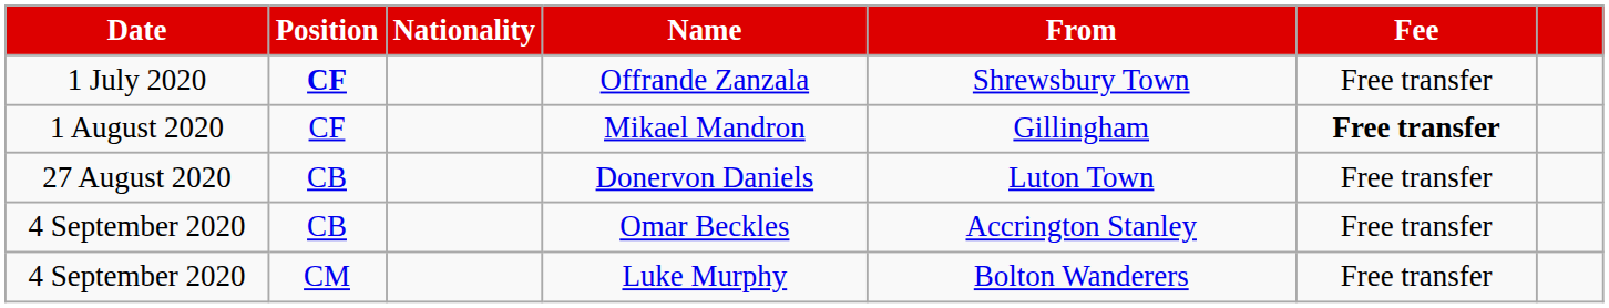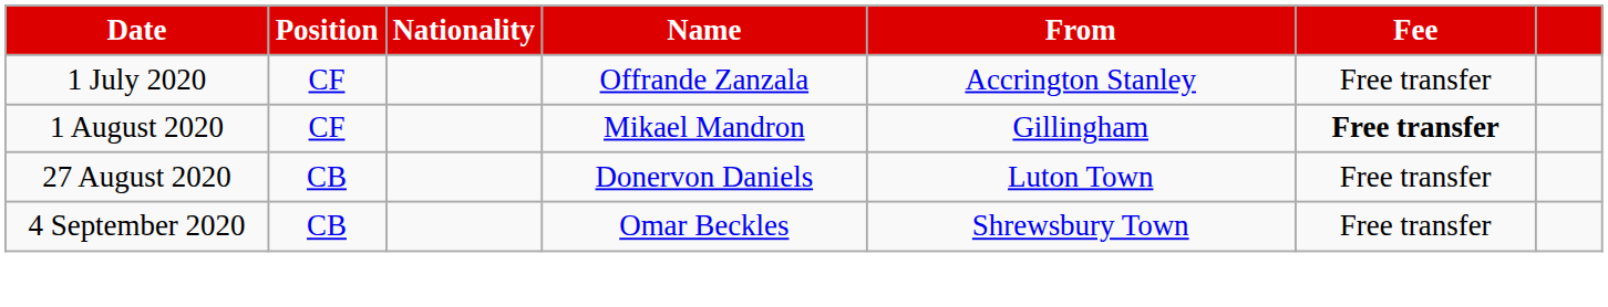Offrande Zanzala | Position: bold -> normal
Offrande Zanzala | From: Shrewsbury Town -> Accrington Stanley
Omar Beckles | From: Accrington Stanley -> Shrewsbury Town
- row: 4 September 2020 | CM | Luke Murphy | Bolton Wanderers | Free transfer
